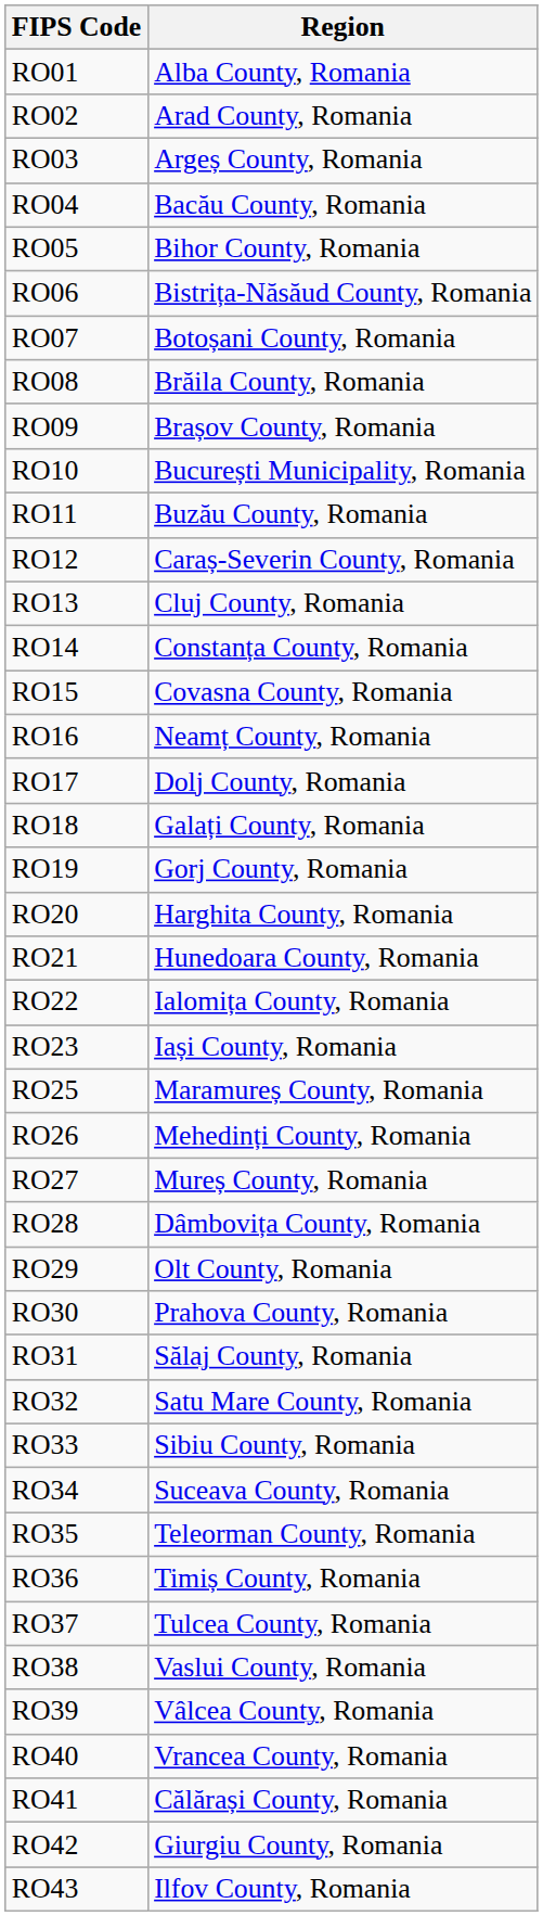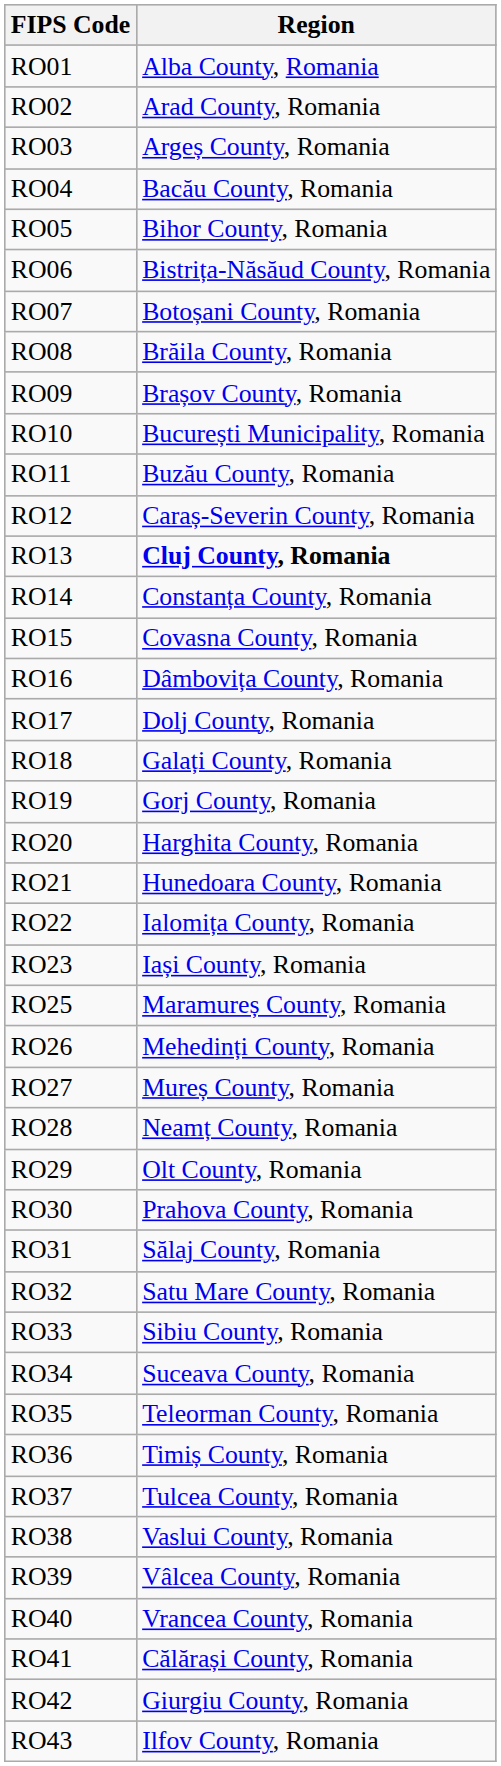RO13 | Region: normal -> bold
RO16 | Region: Neamț County, Romania -> Dâmbovița County, Romania
RO28 | Region: Dâmbovița County, Romania -> Neamț County, Romania
